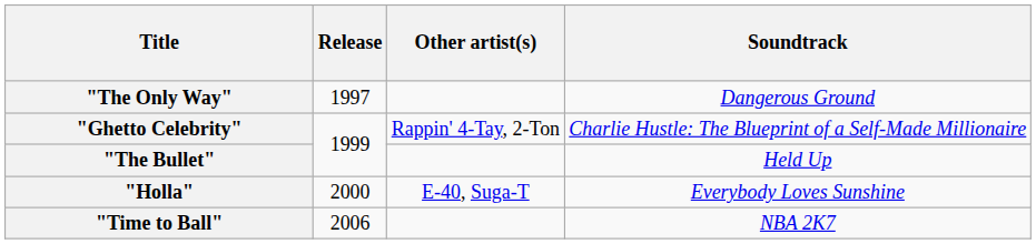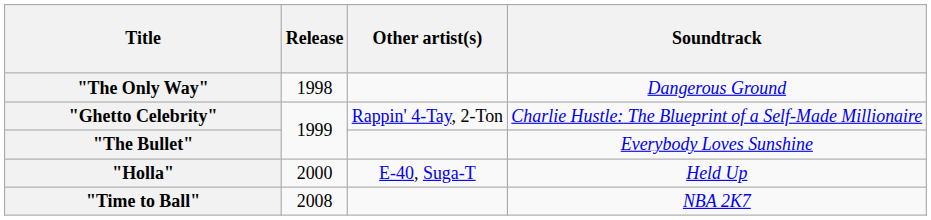"The Only Way" | Release: 1997 -> 1998
"The Bullet" | Soundtrack: Held Up -> Everybody Loves Sunshine
"Holla" | Soundtrack: Everybody Loves Sunshine -> Held Up
"Time to Ball" | Release: 2006 -> 2008
